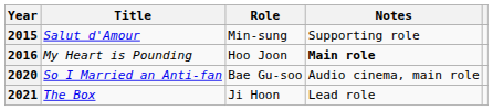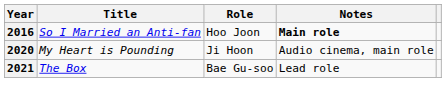- row: 2015 | Salut d'Amour | Min-sung | Supporting role
2016 | Title: My Heart is Pounding -> So I Married an Anti-fan
2020 | Title: So I Married an Anti-fan -> My Heart is Pounding
2020 | Role: Bae Gu-soo -> Ji Hoon
2021 | Role: Ji Hoon -> Bae Gu-soo
